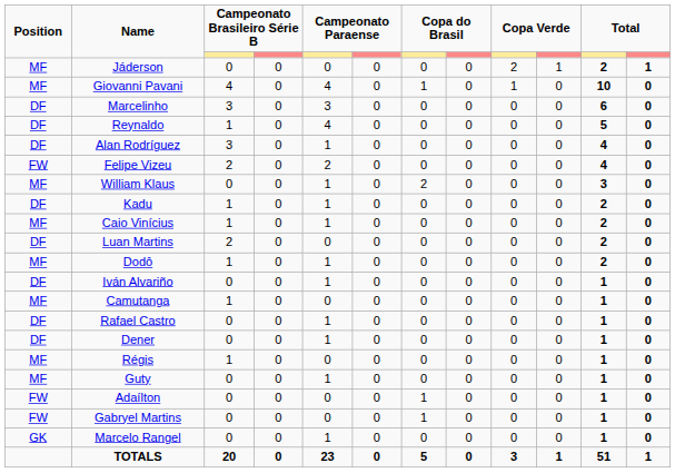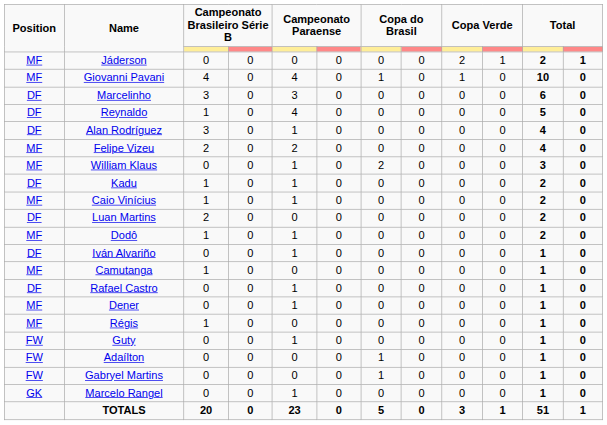Felipe Vizeu | Position: FW -> MF
Dener | Position: DF -> MF
Guty | Position: MF -> FW
